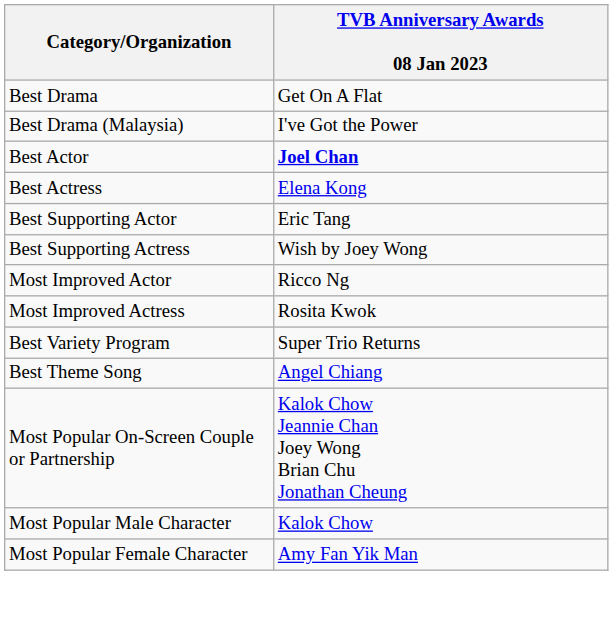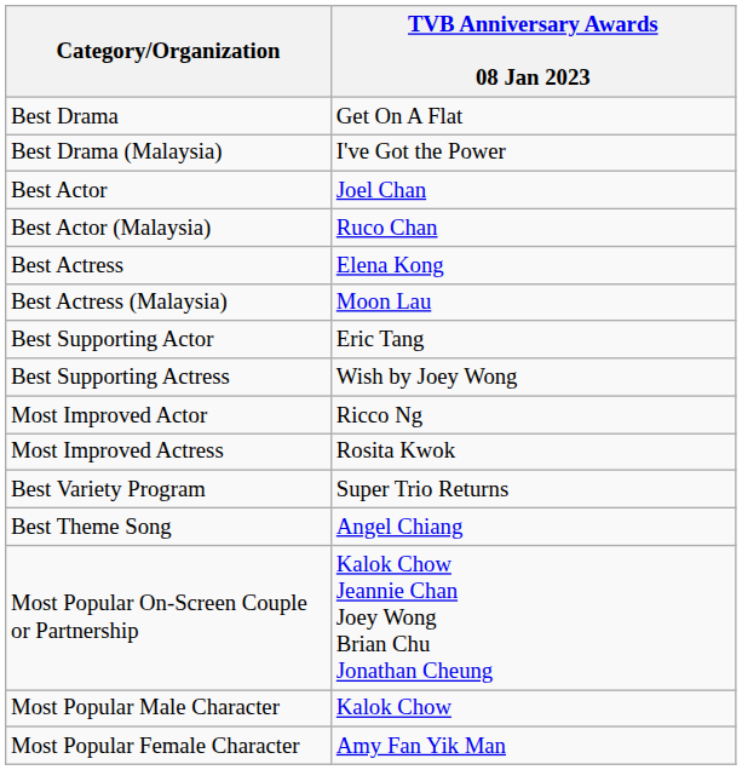Best Actor | TVB Anniversary Awards 08 Jan 2023: bold -> normal
+ row: Best Actor (Malaysia) | Ruco Chan
+ row: Best Actress (Malaysia) | Moon Lau
